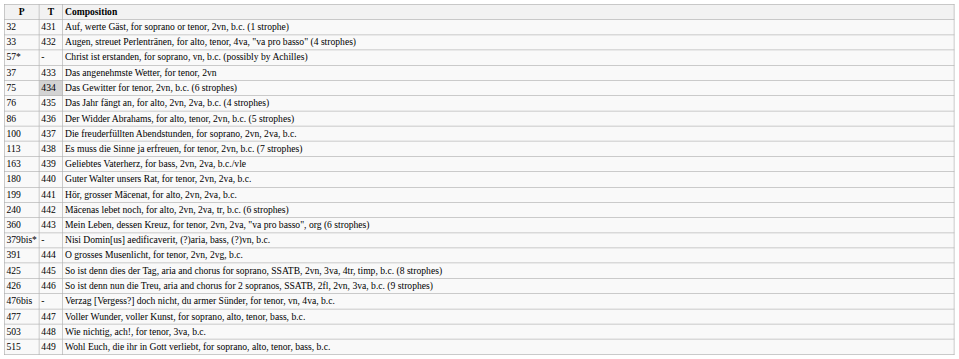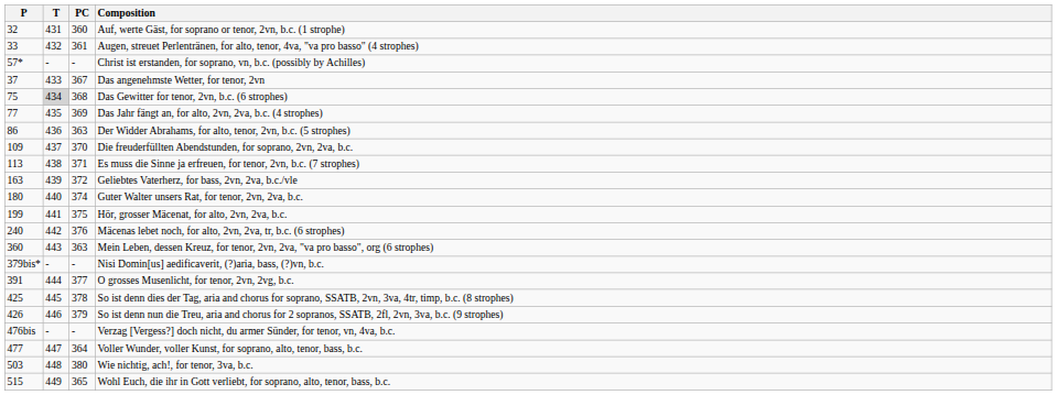+ column: PC | 360 | 361 | - | 367 | 368 | 369 | 363 | 370 | 371 | 372 | 374 | 375 | 376 | 363 | - | 377 | 378 | 379 | - | 364 | 380 | 365
Das Jahr fängt an, for alto, 2vn, 2va, b.c. (4 strophes) | P: 76 -> 77
Die freuderfüllten Abendstunden, for soprano, 2vn, 2va, b.c. | P: 100 -> 109
